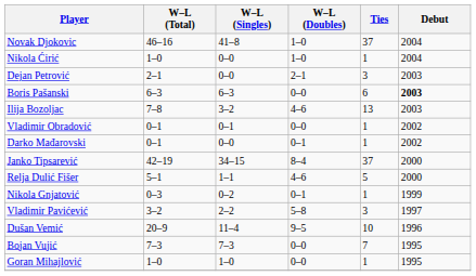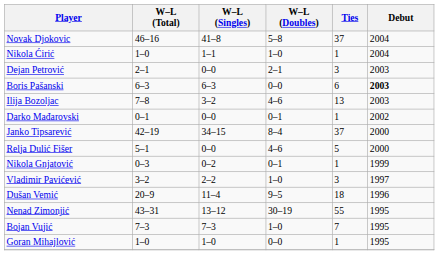Novak Djokovic | W–L (Doubles): 1–0 -> 5–8
Nikola Ćirić | W–L (Singles): 0–0 -> 1–1
- row: Vladimir Obradović | 0–1 | 0–1 | 0–0 | 1 | 2002
Relja Dulić Fišer | W–L (Singles): 1–1 -> 0–0
Vladimir Pavićević | W–L (Doubles): 5–8 -> 1–0
Dušan Vemić | Ties: 10 -> 18
+ row: Nenad Zimonjić | 43–31 | 13–12 | 30–19 | 55 | 1995
Bojan Vujić | W–L (Doubles): 0–0 -> 1–0
